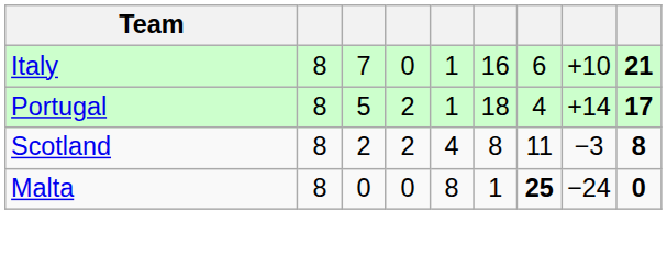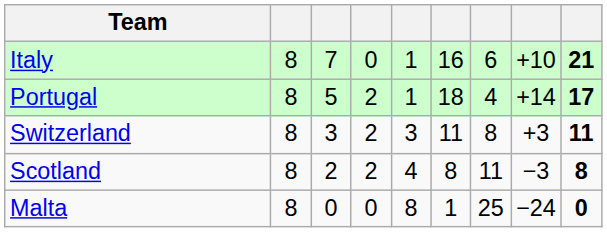+ row: Switzerland | 8 | 3 | 2 | 3 | 11 | 8 | +3 | 11
Malta | column 7: bold -> normal
